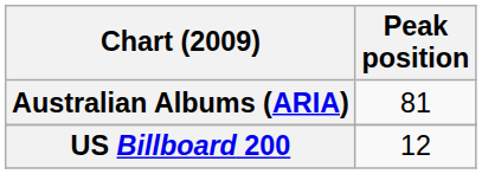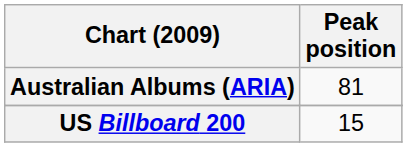US Billboard 200 | Peak position: 12 -> 15
